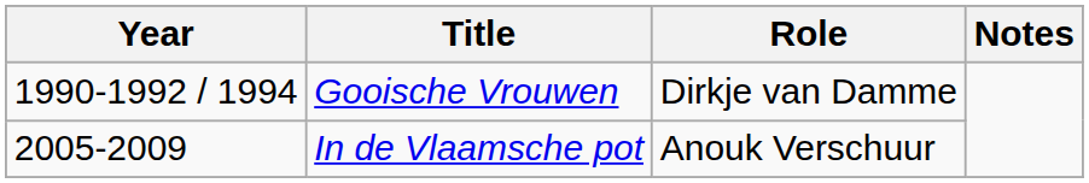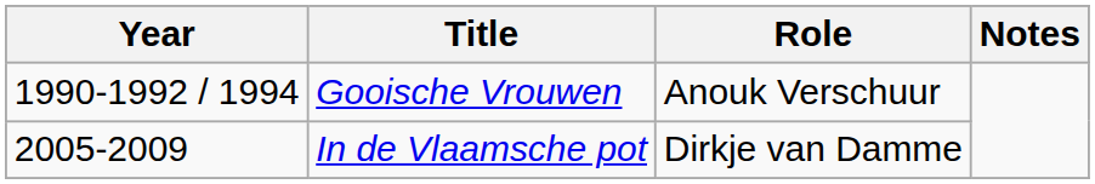Gooische Vrouwen | Role: Dirkje van Damme -> Anouk Verschuur
In de Vlaamsche pot | Role: Anouk Verschuur -> Dirkje van Damme
